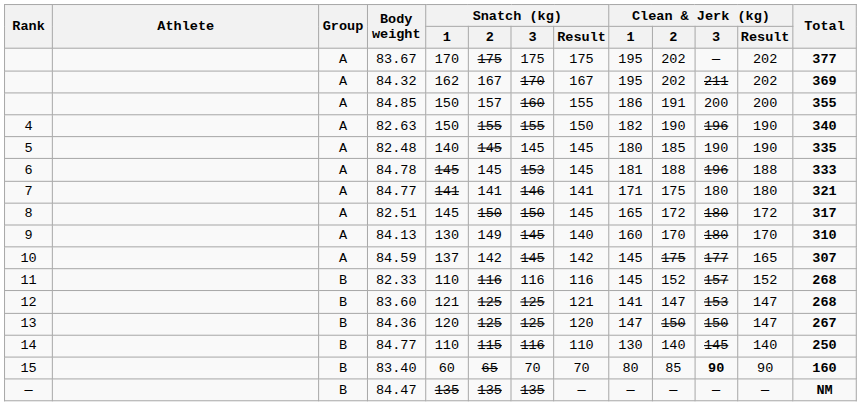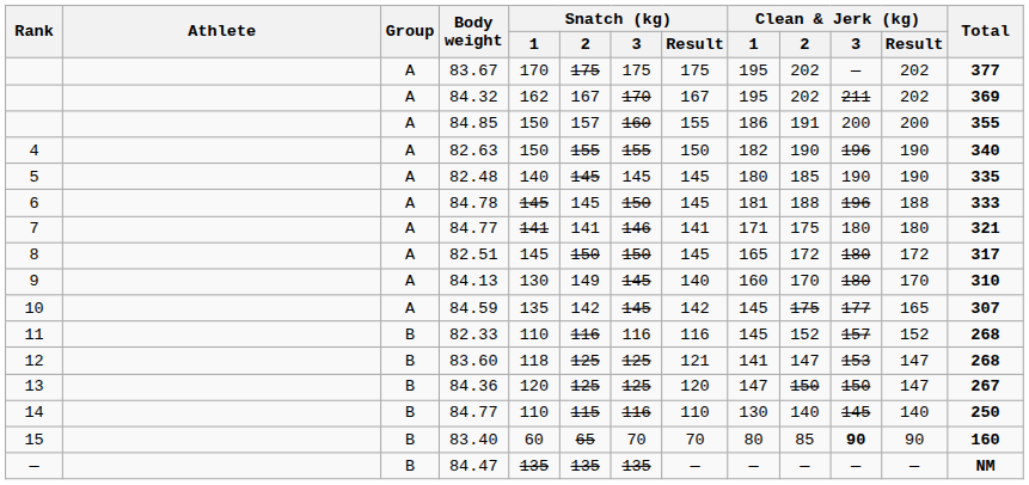84.78 | Snatch (kg) / 3: 153 -> 150
84.59 | Snatch (kg) / 1: 137 -> 135
83.60 | Snatch (kg) / 1: 121 -> 118
